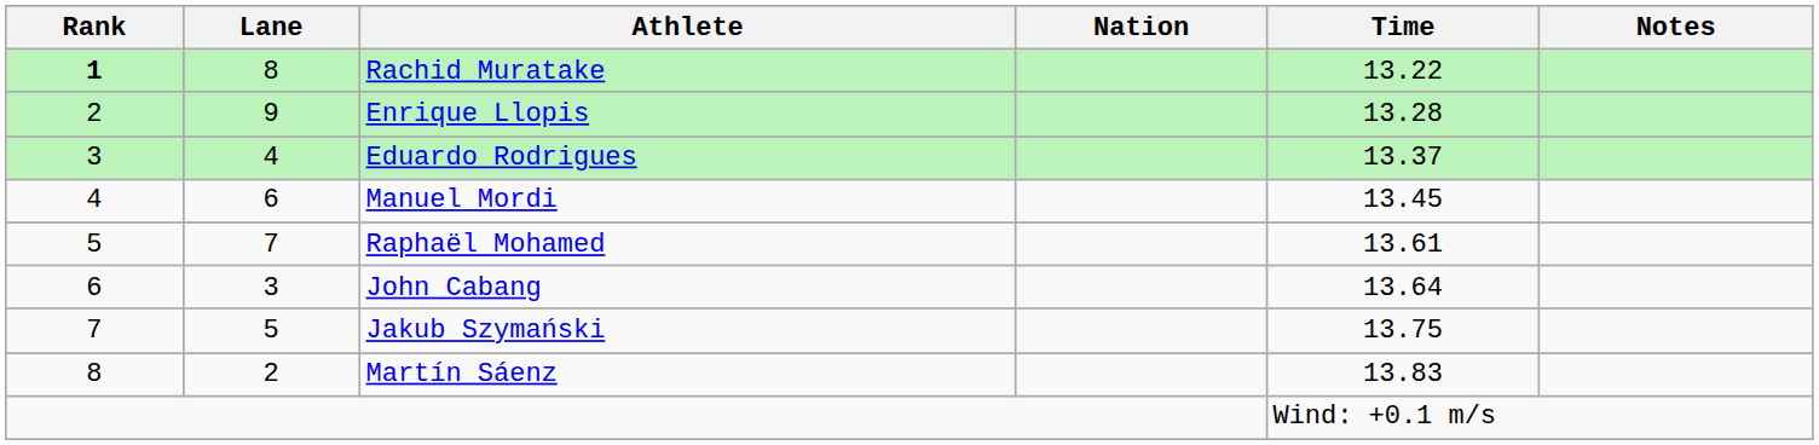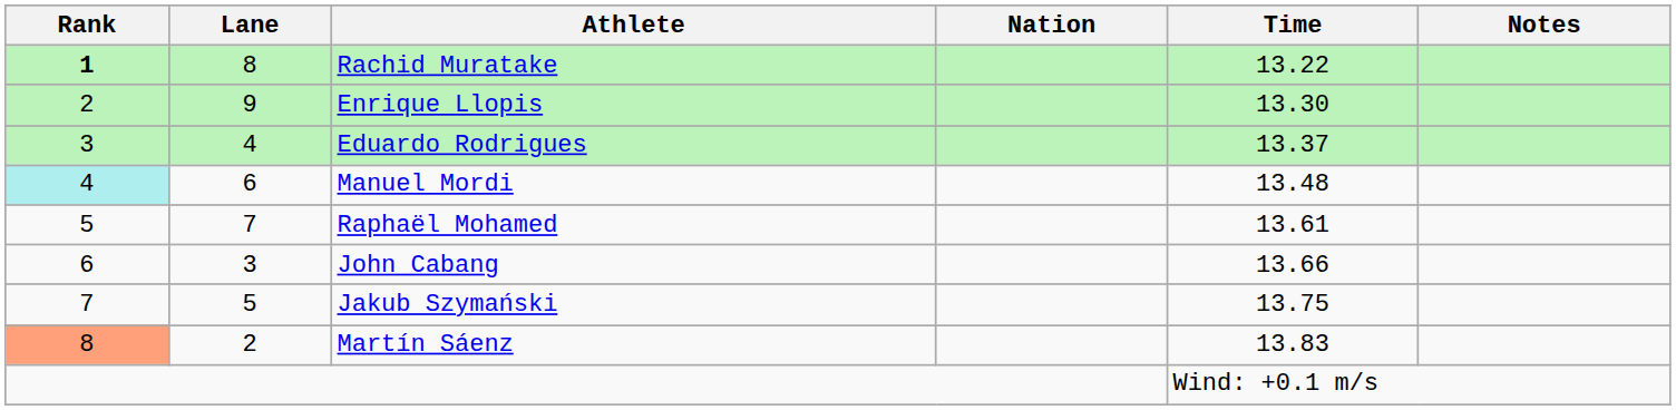Enrique Llopis | Time: 13.28 -> 13.30
Manuel Mordi | Rank: no background -> paleturquoise background
Manuel Mordi | Time: 13.45 -> 13.48
John Cabang | Time: 13.64 -> 13.66
Martín Sáenz | Rank: no background -> lightsalmon background
